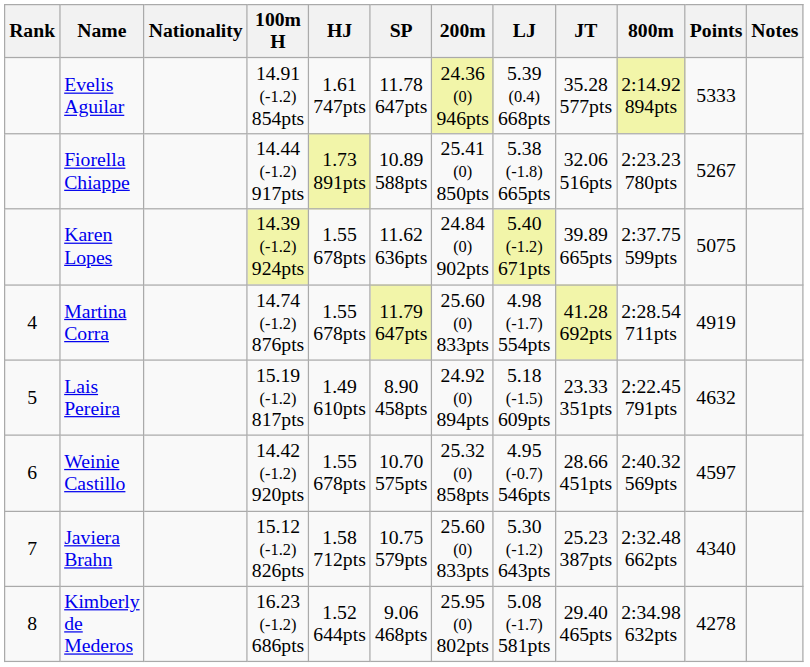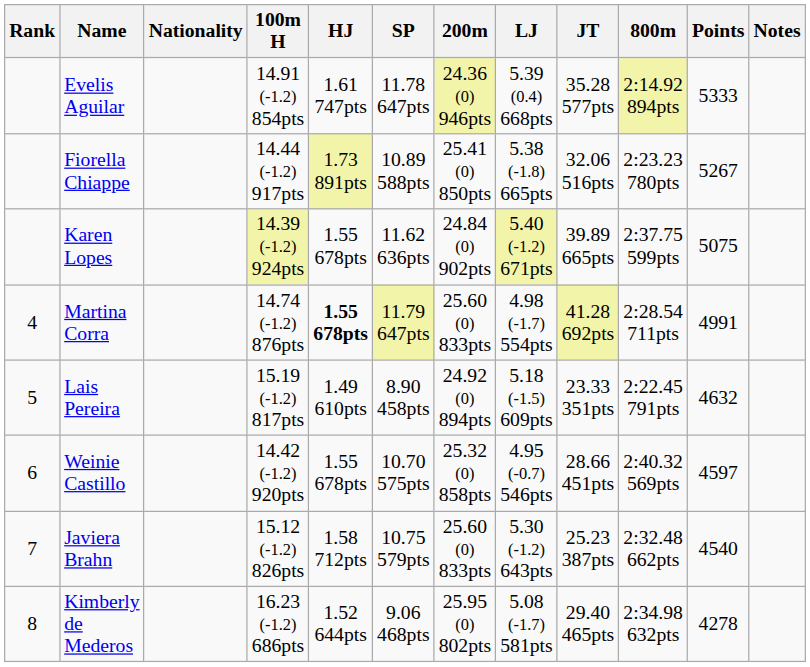Martina Corra | HJ: normal -> bold
Martina Corra | Points: 4919 -> 4991
Javiera Brahn | Points: 4340 -> 4540
